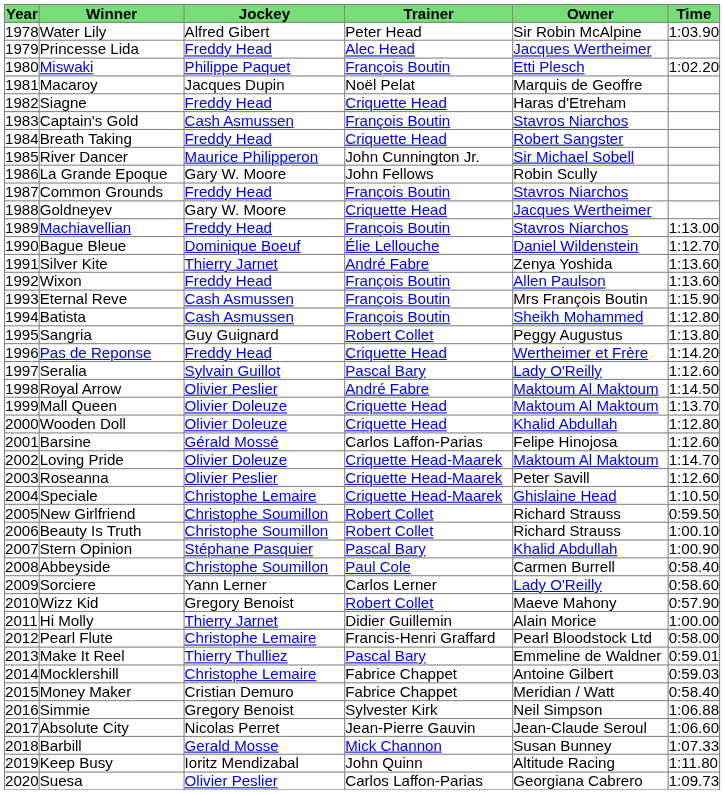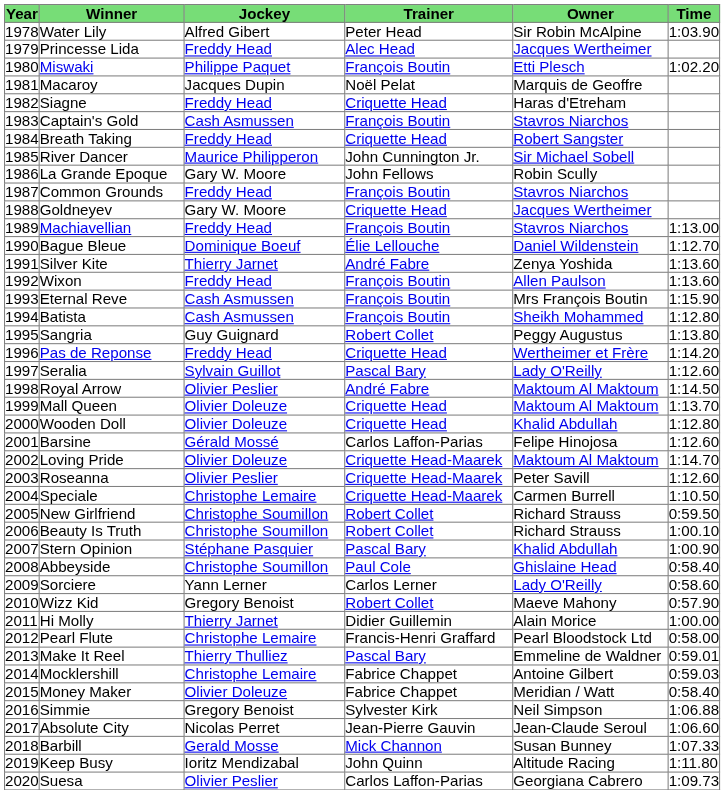Speciale | Owner: Ghislaine Head -> Carmen Burrell
Abbeyside | Owner: Carmen Burrell -> Ghislaine Head
Money Maker | Jockey: Cristian Demuro -> Olivier Doleuze
